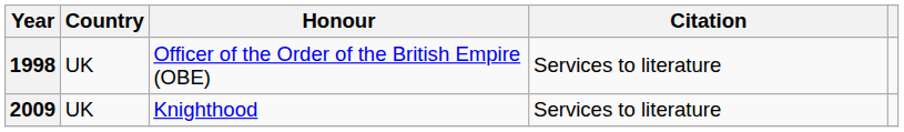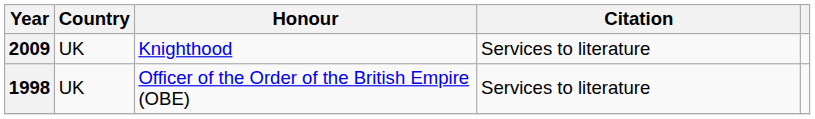rows swapped: 1998 <-> 2009
